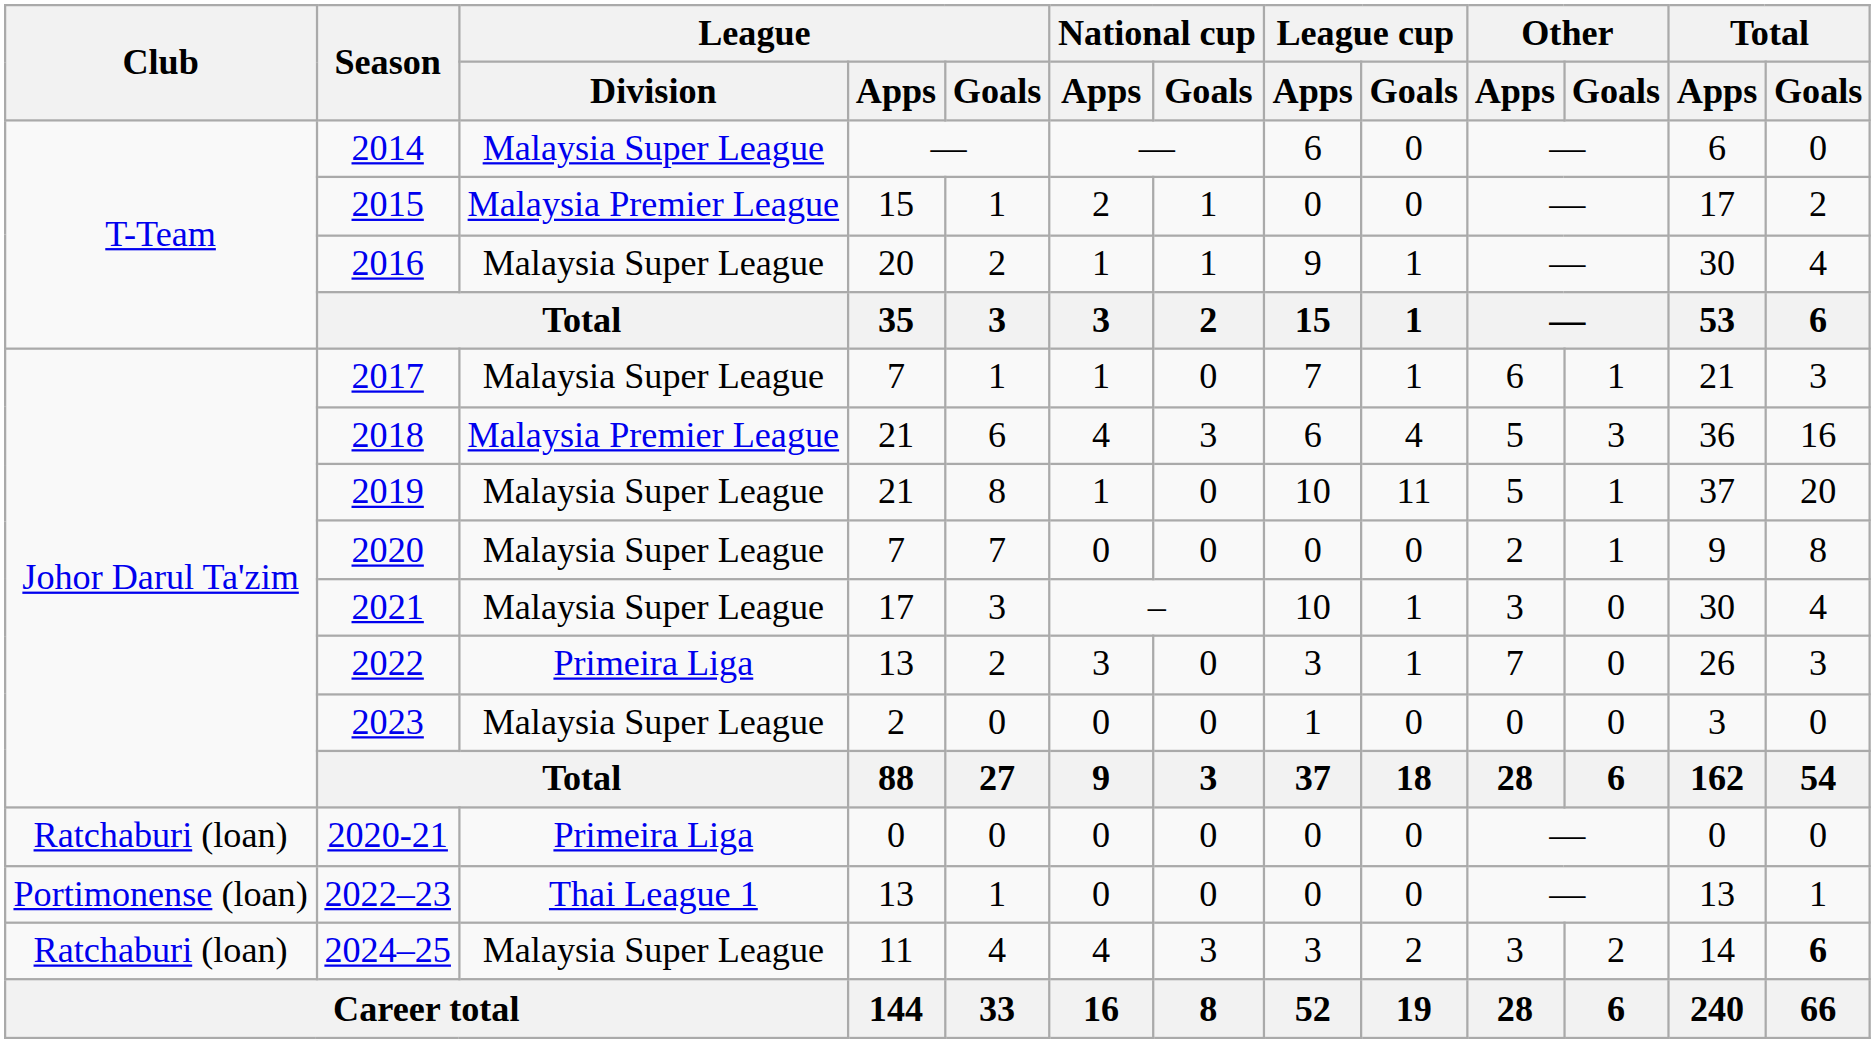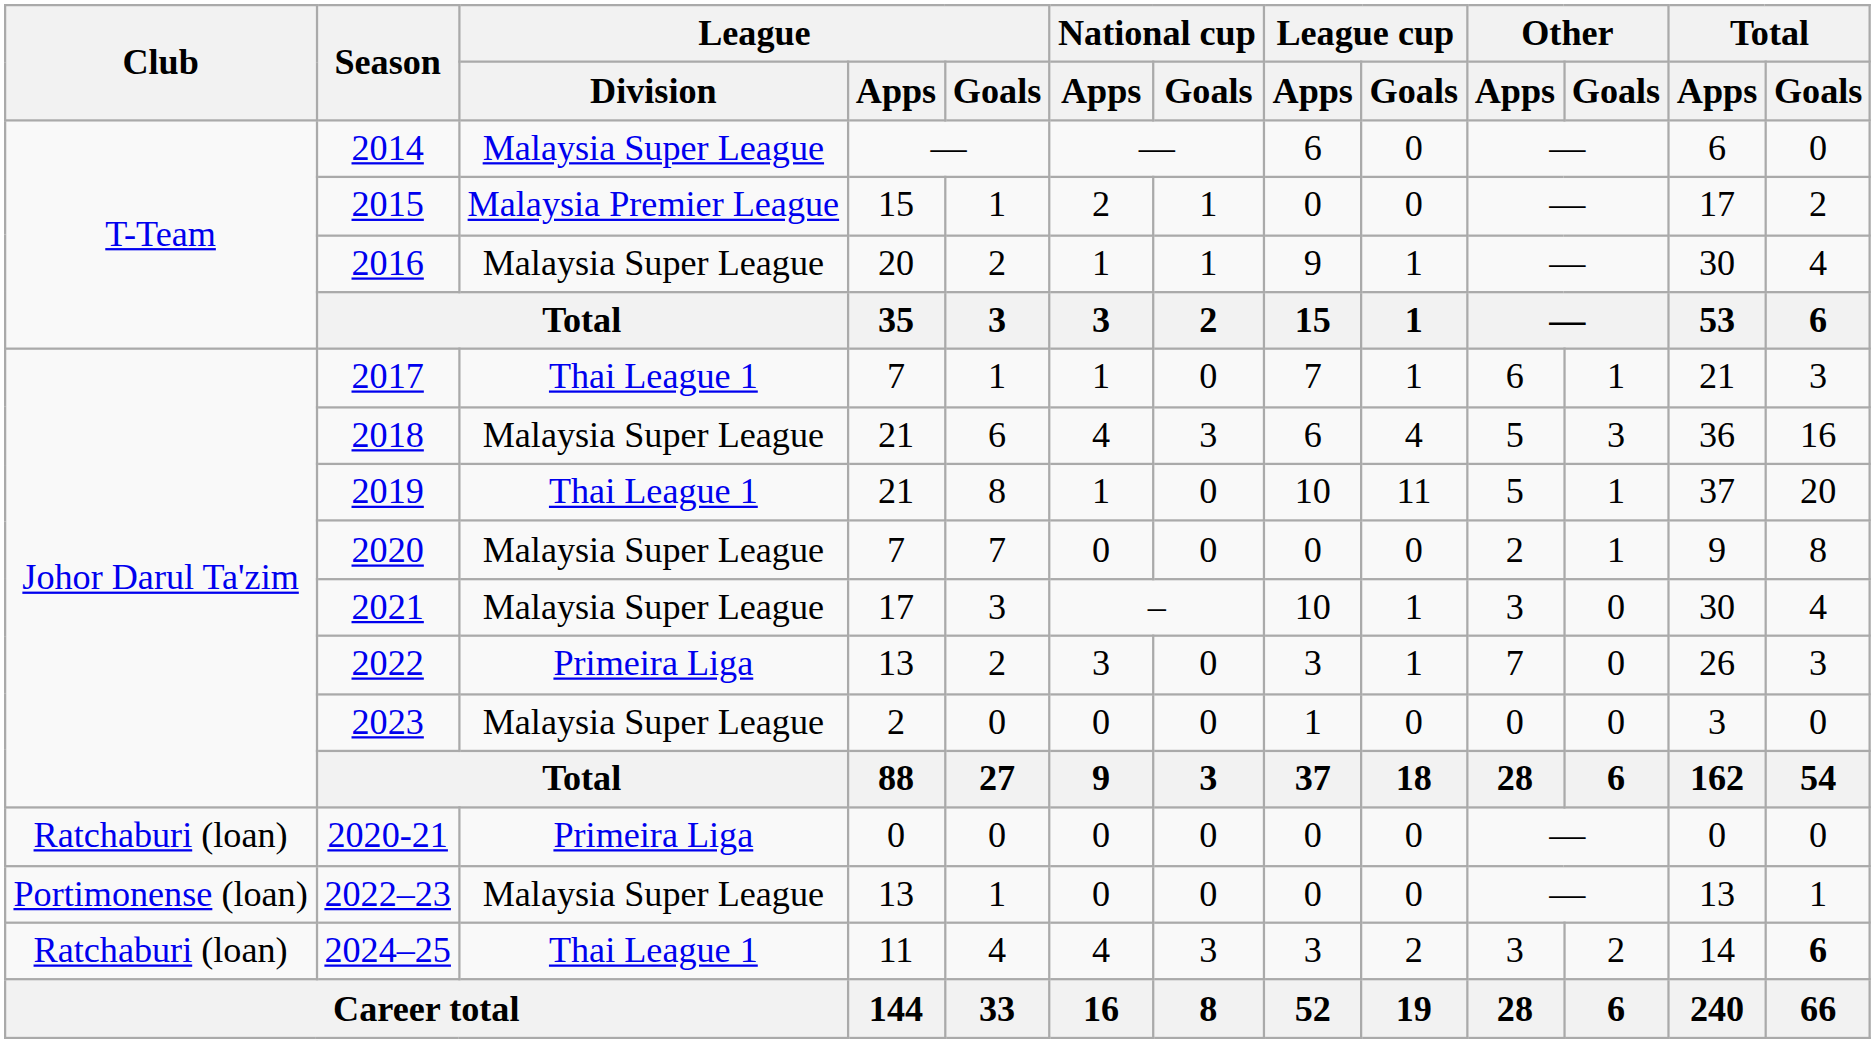2017 | League / Division: Malaysia Super League -> Thai League 1
2018 | League / Division: Malaysia Premier League -> Malaysia Super League
2019 | League / Division: Malaysia Super League -> Thai League 1
2022–23 | League / Division: Thai League 1 -> Malaysia Super League
2024–25 | League / Division: Malaysia Super League -> Thai League 1
